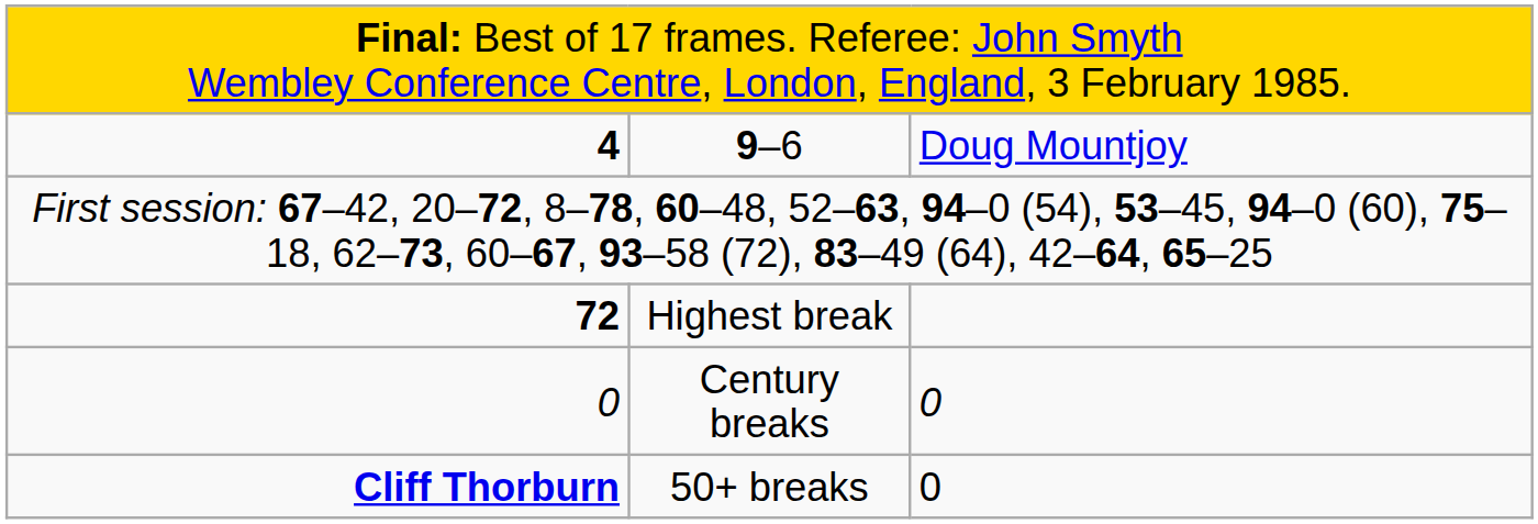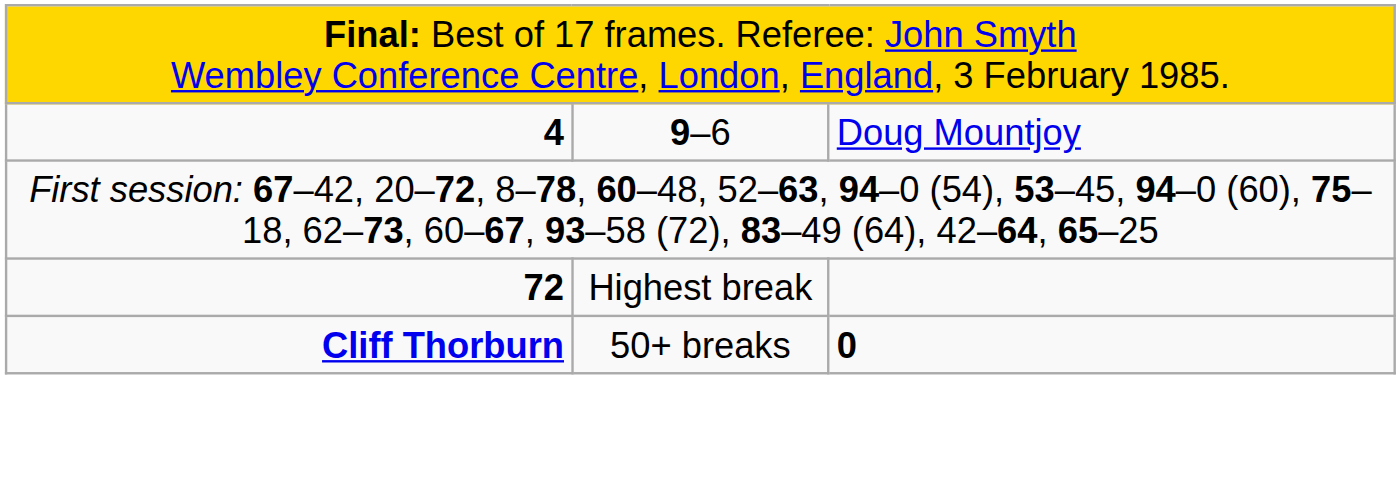- row: 0 | Century breaks | 0
50+ breaks | column 3: normal -> bold
